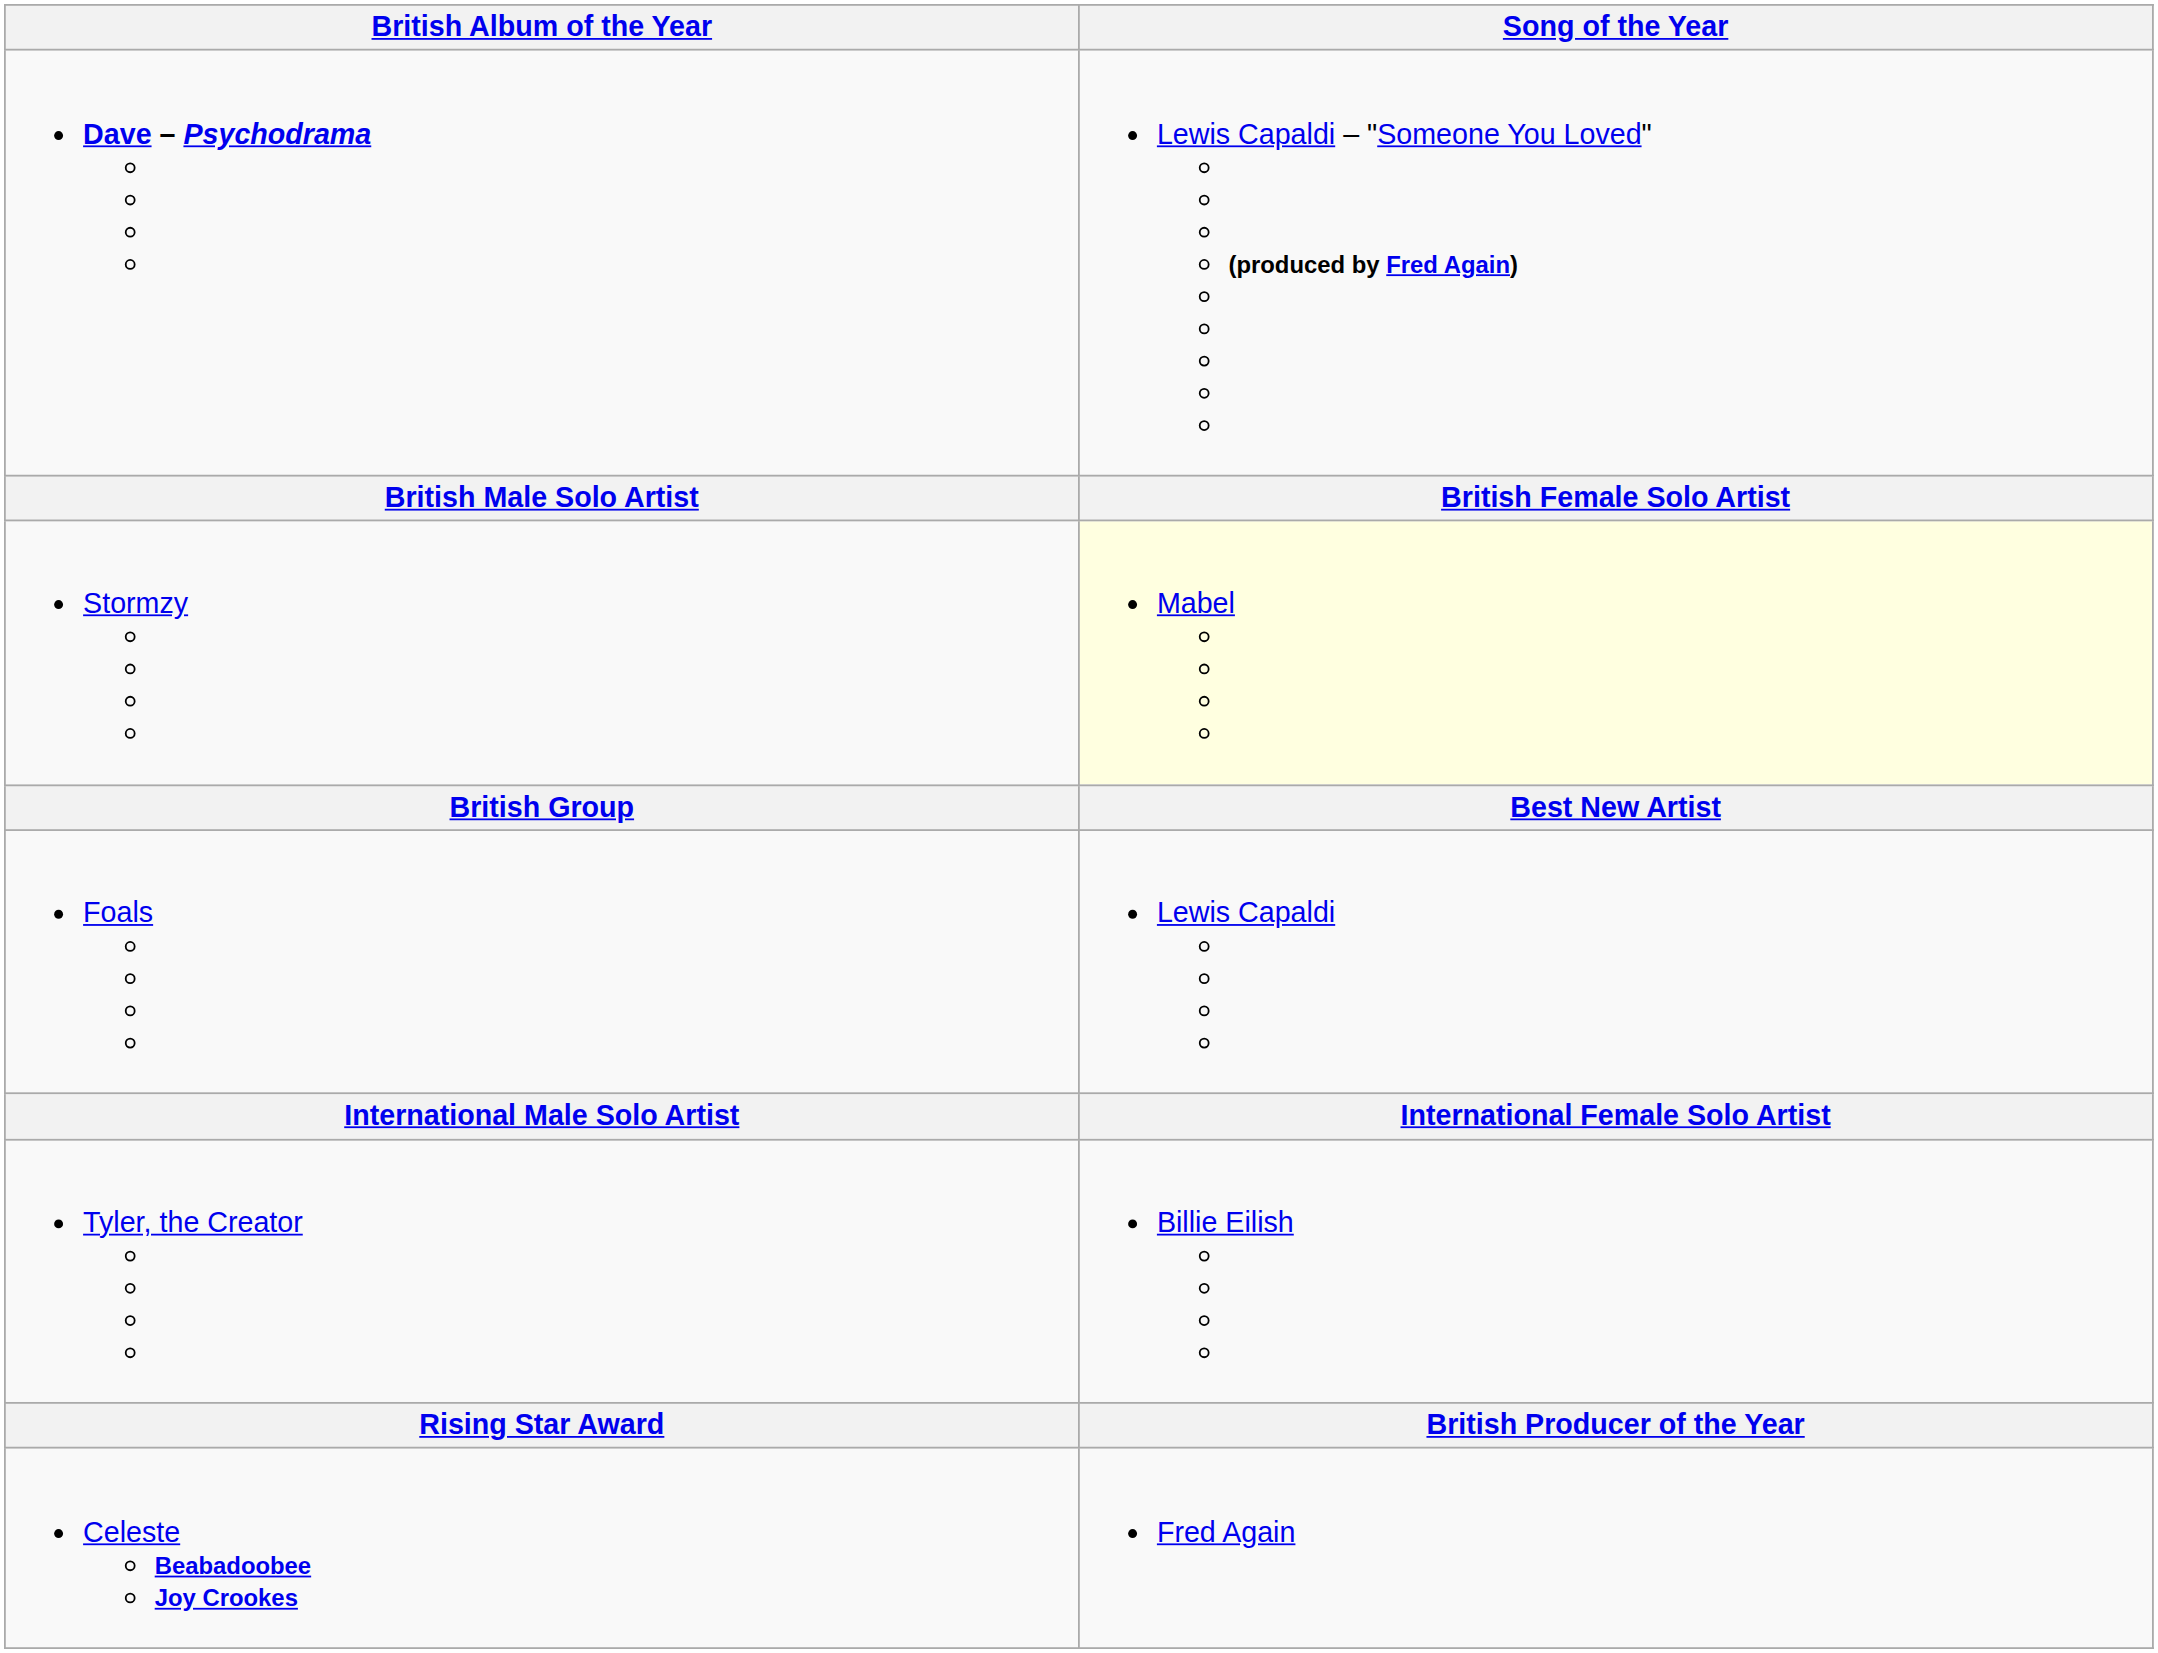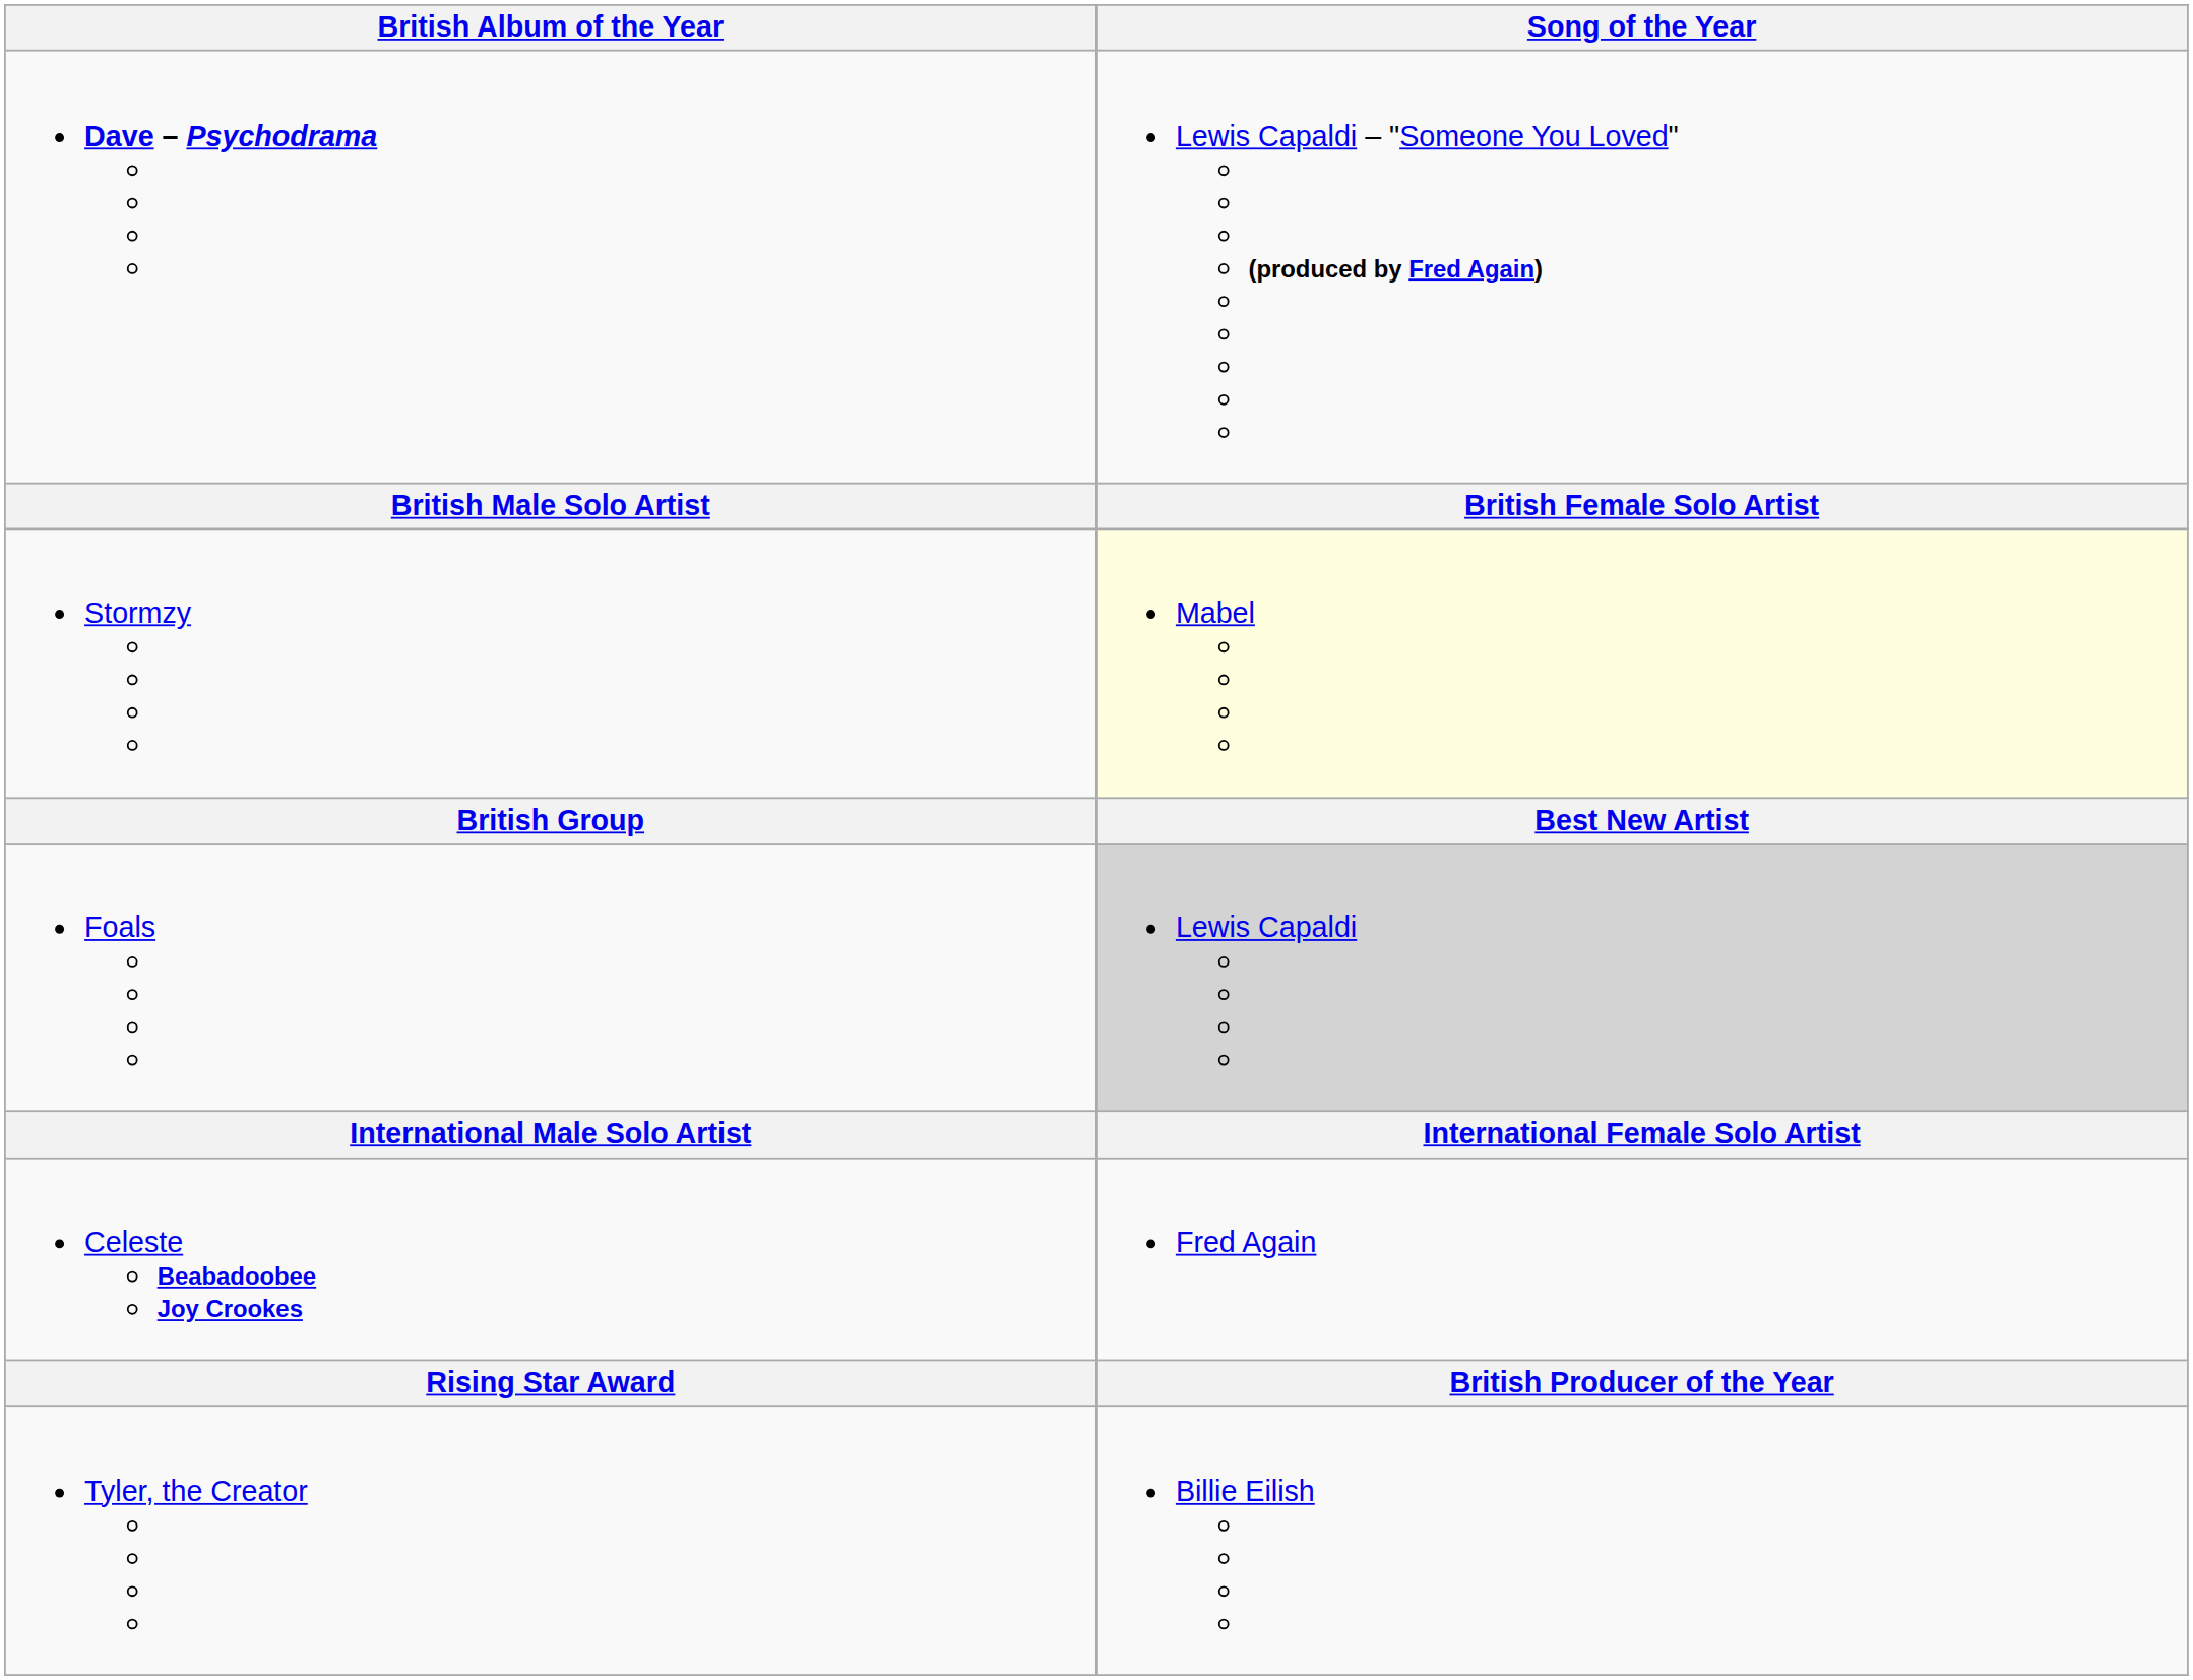Foals | Song of the Year: no background -> lightgrey background
rows swapped: Tyler, the Creator <-> Celeste Beabadoobee Joy Crookes
